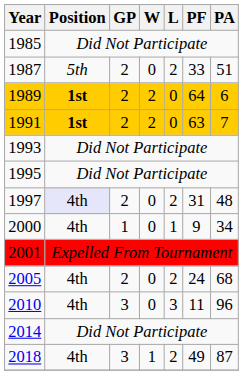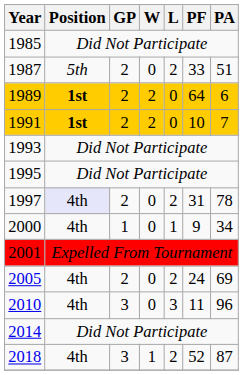1991 | PF: 63 -> 10
1997 | PA: 48 -> 78
2005 | PA: 68 -> 69
2018 | PF: 49 -> 52
